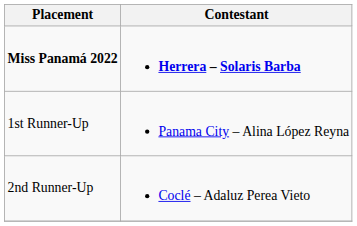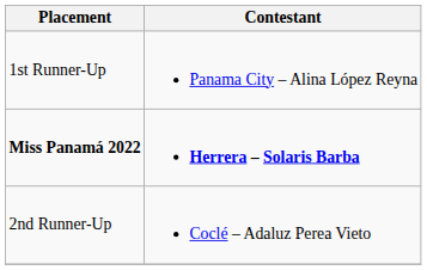rows swapped: Miss Panamá 2022 <-> 1st Runner-Up
